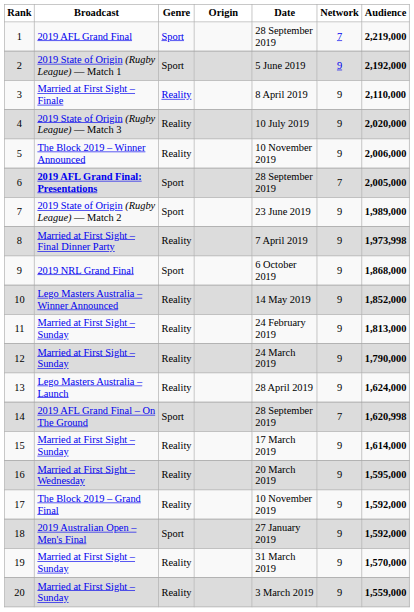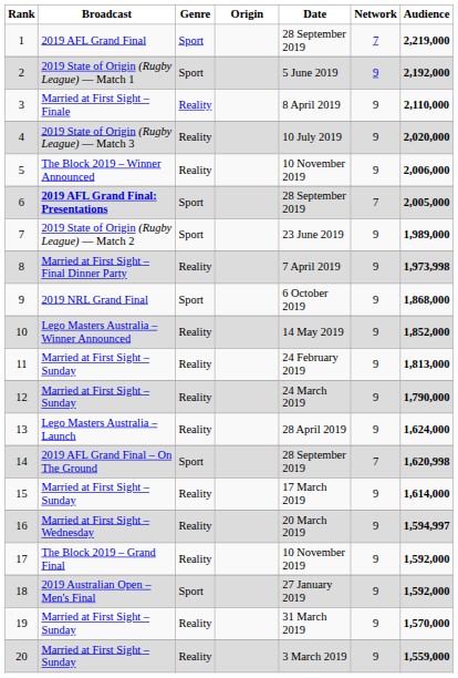16 | Audience: 1,595,000 -> 1,594,997
